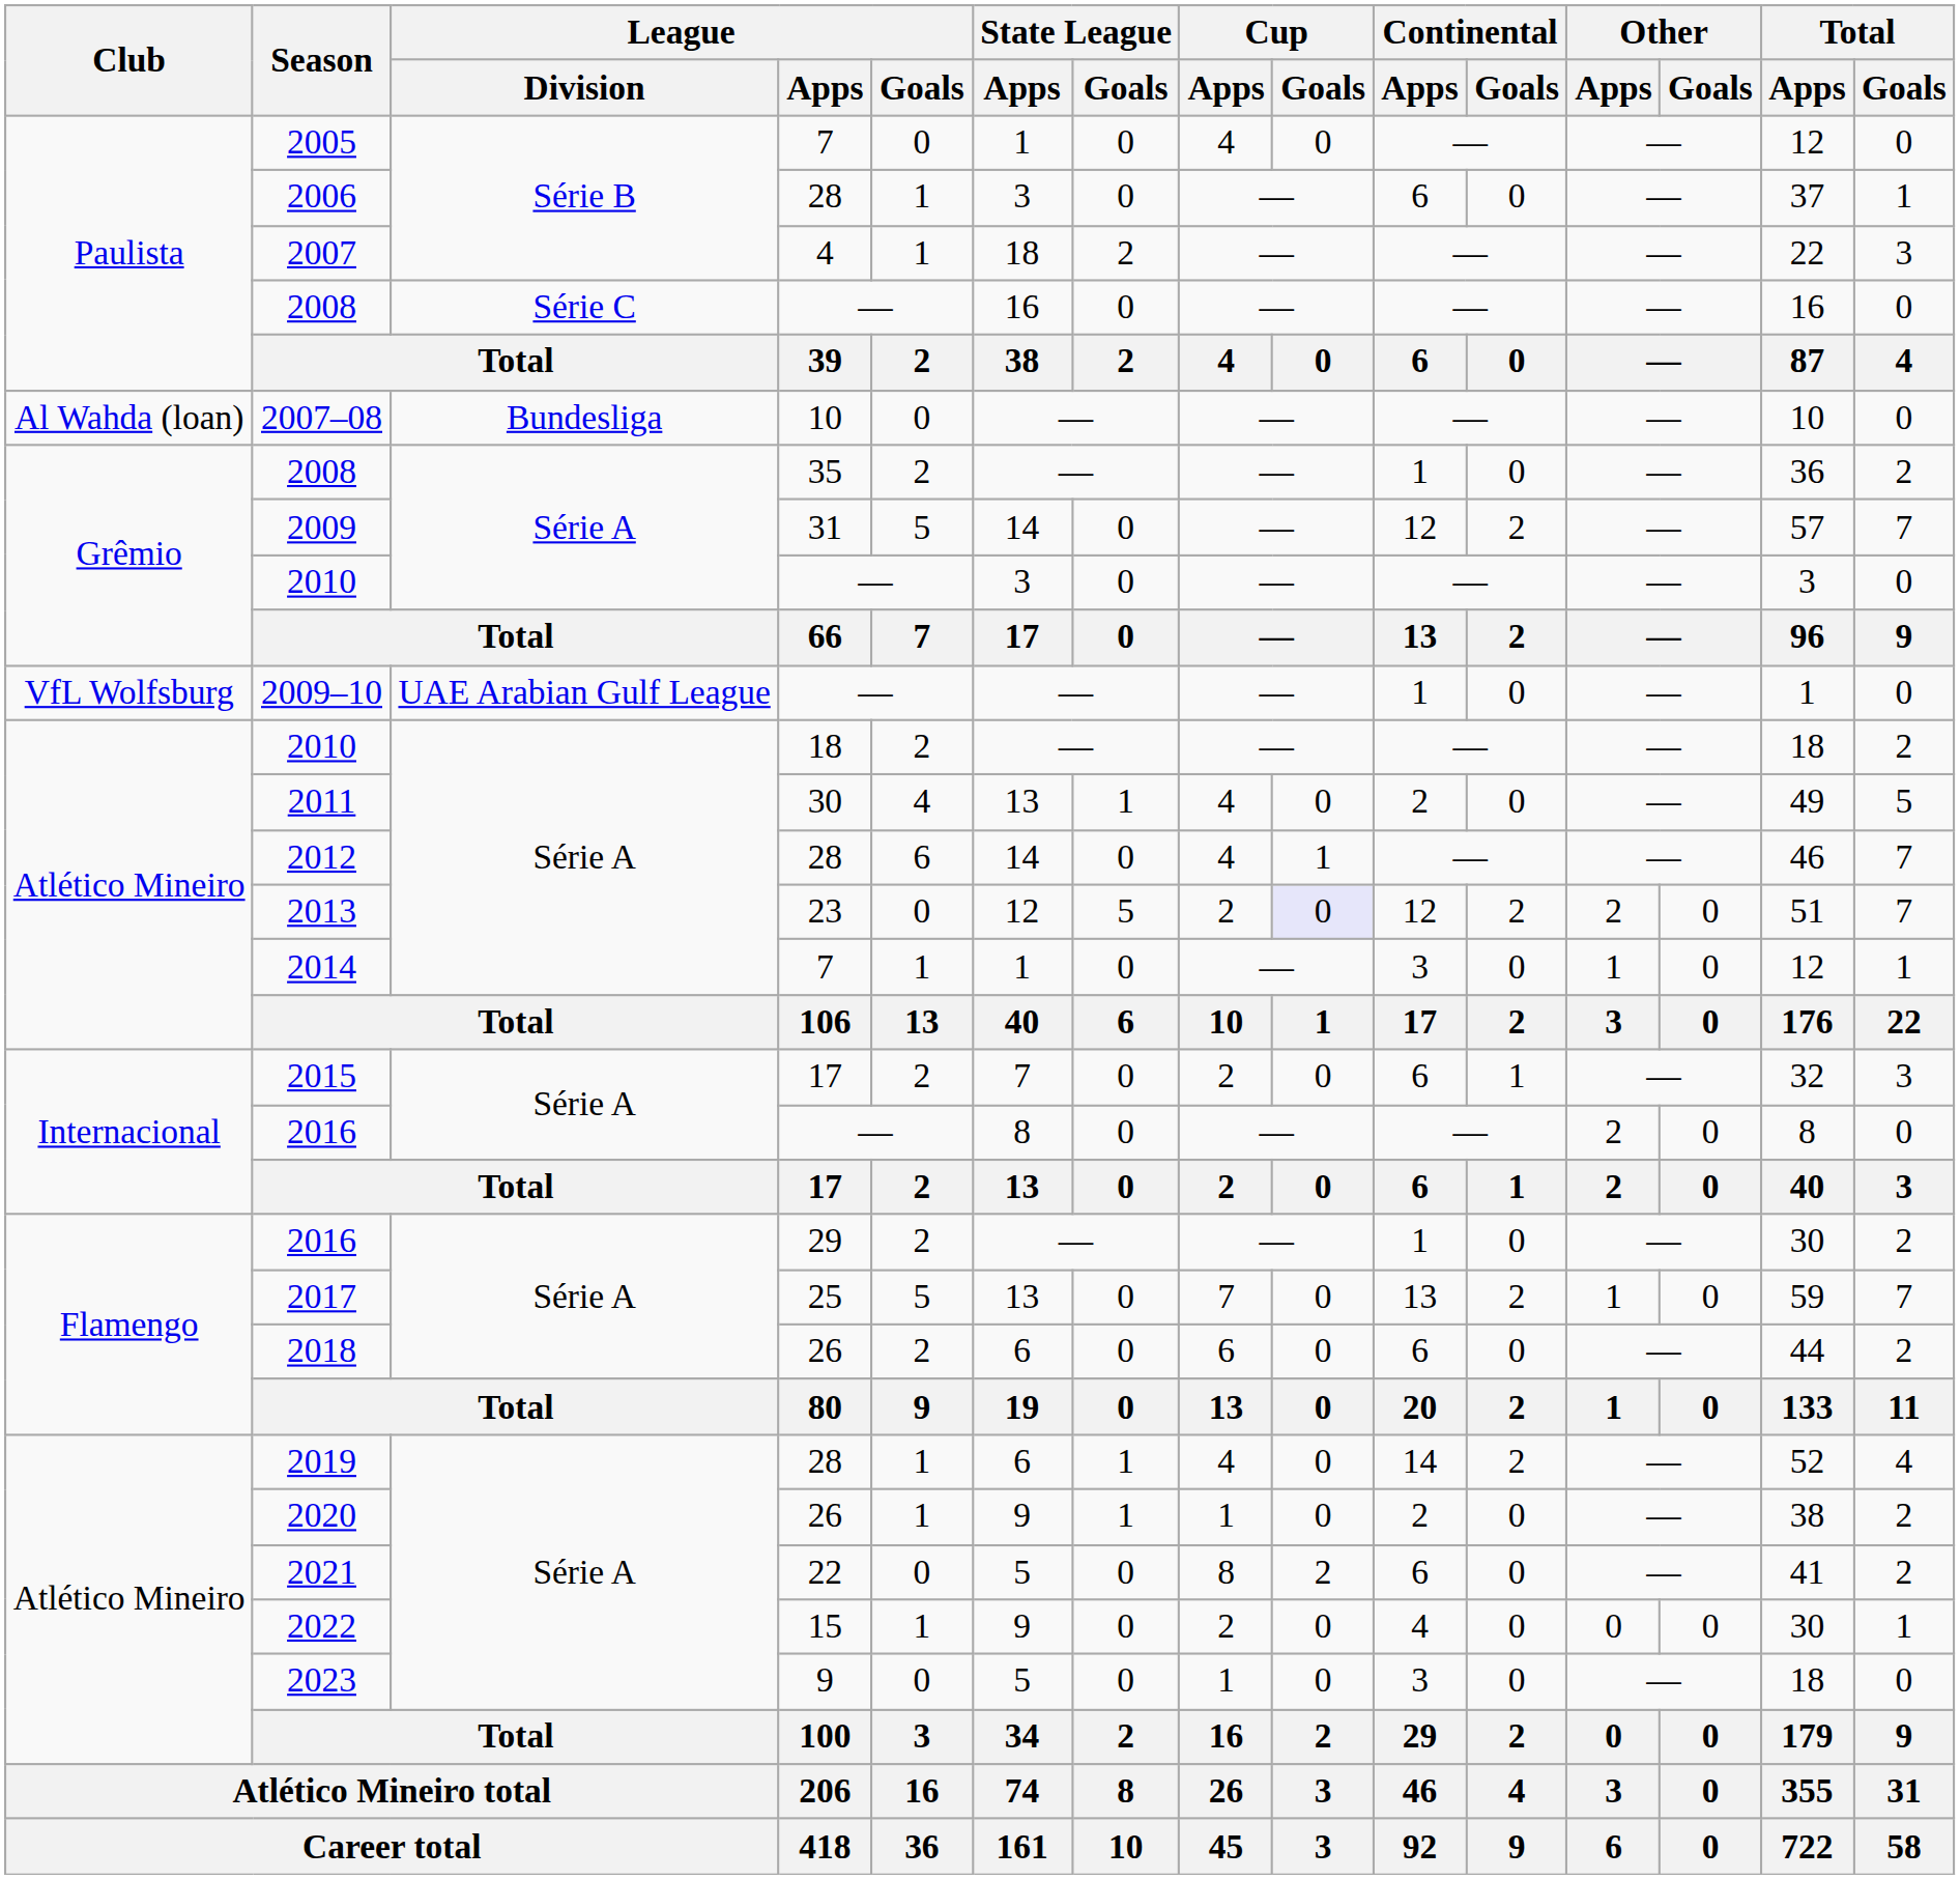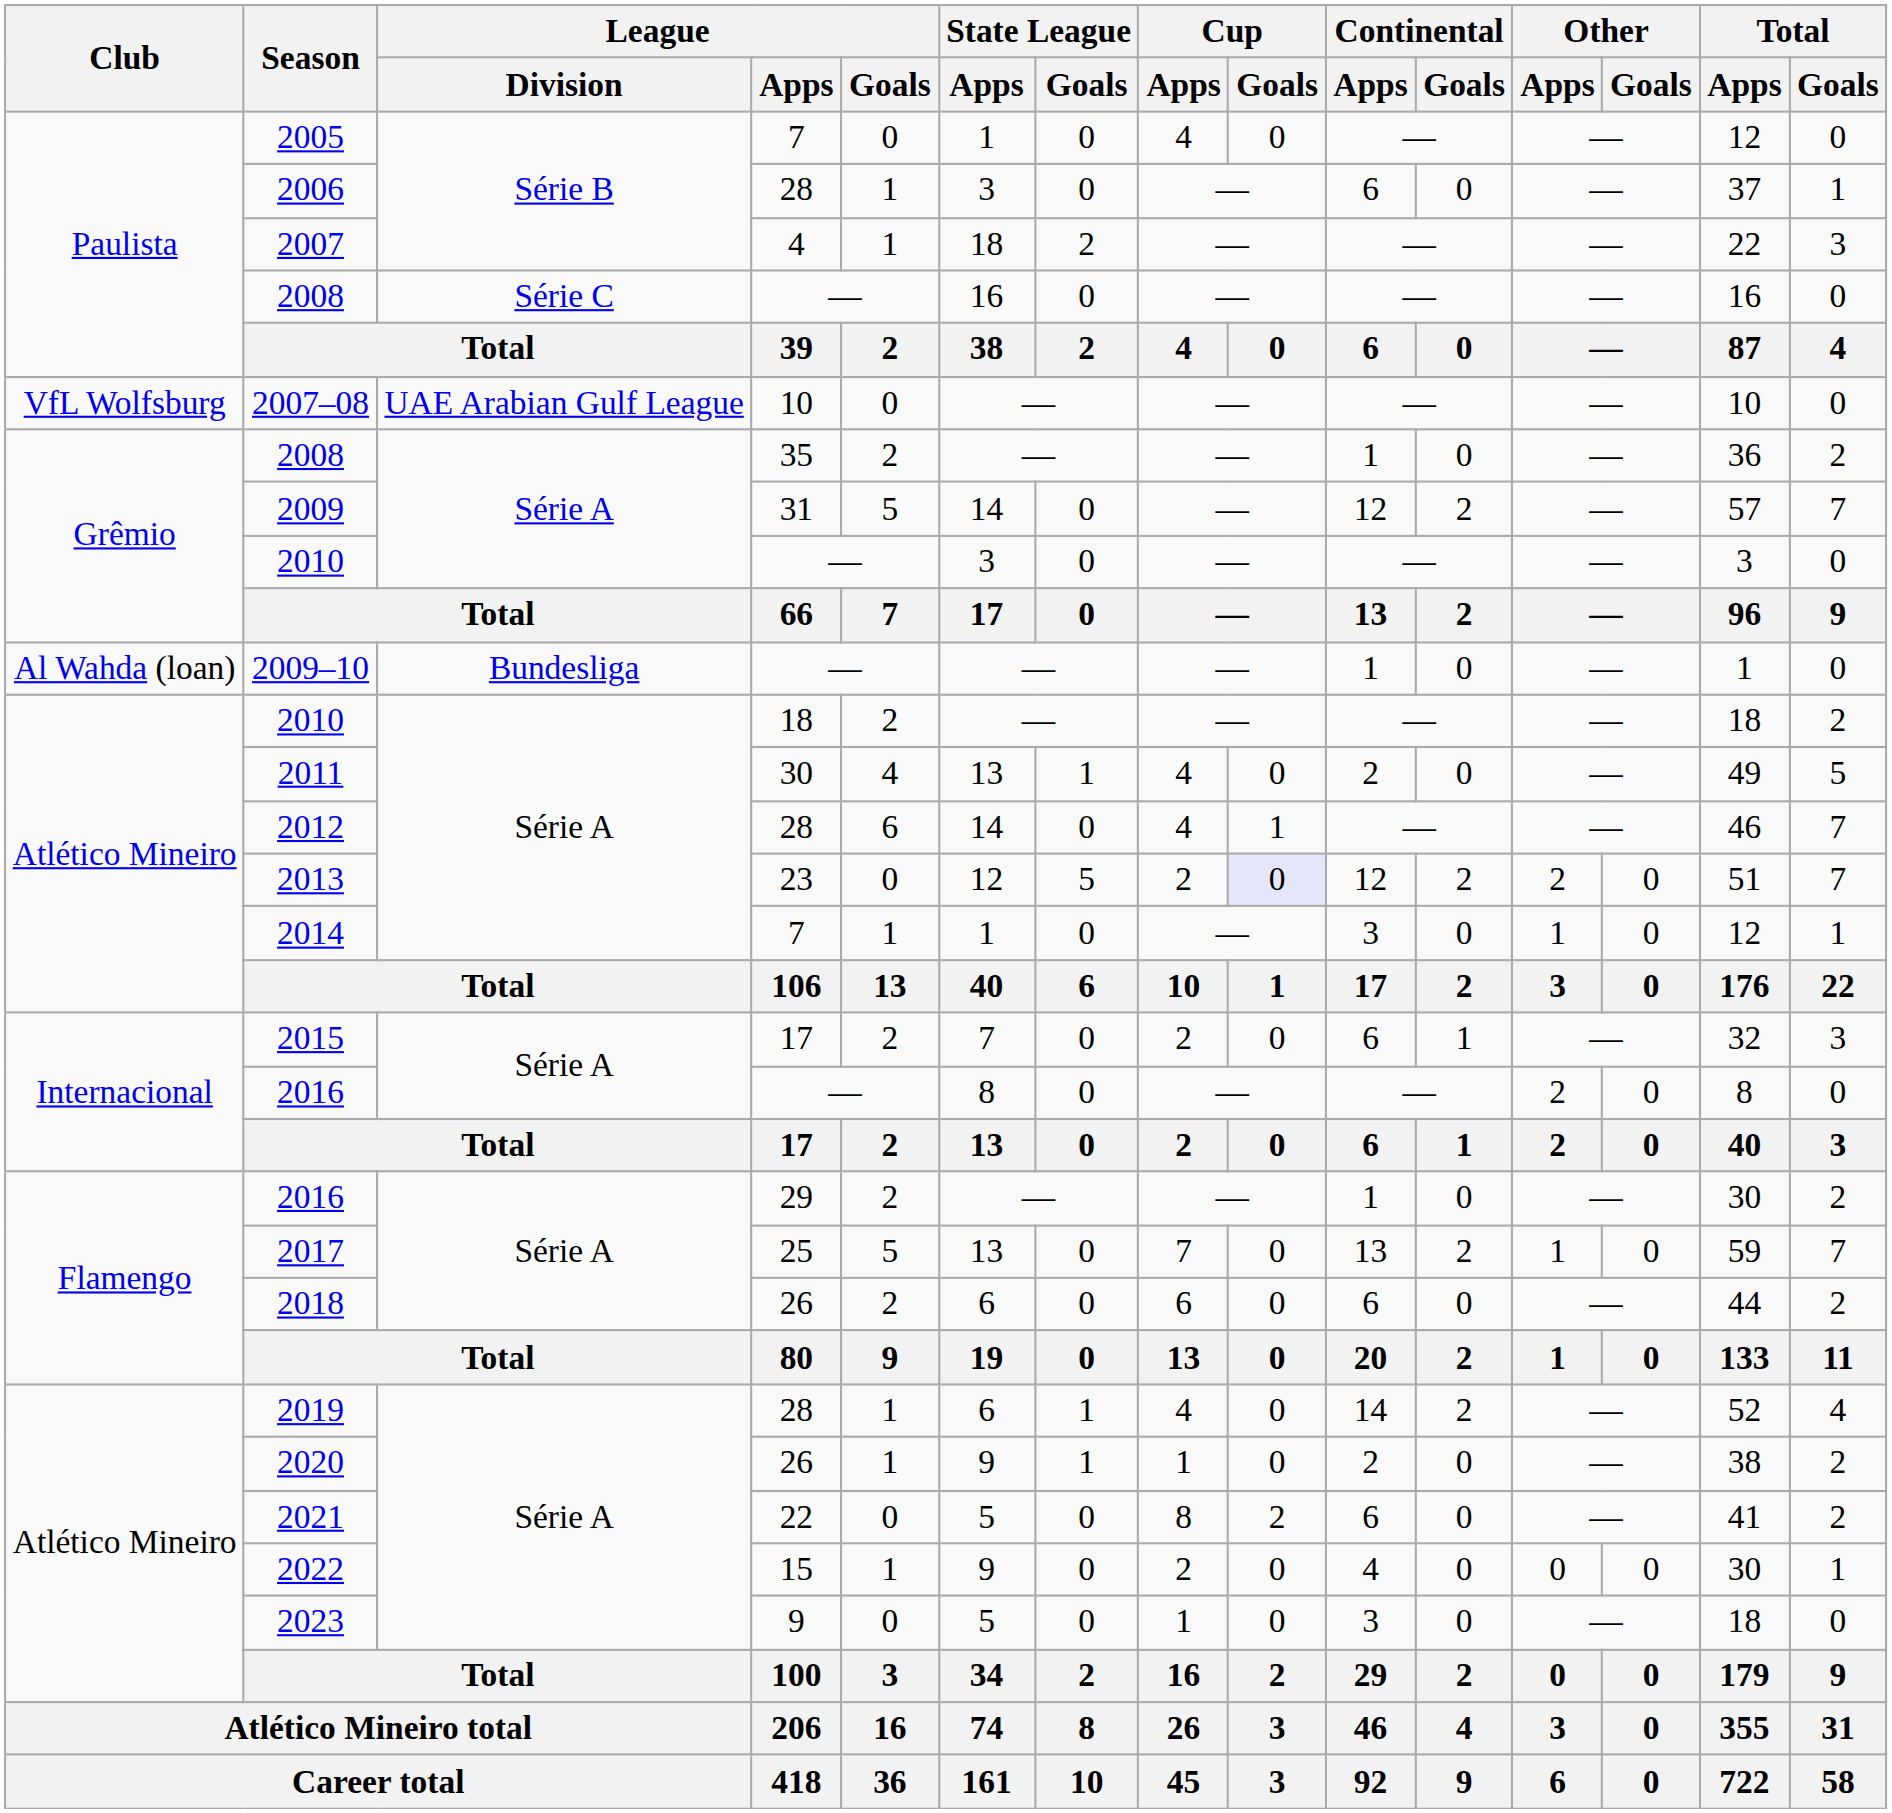2007–08 | Club: Al Wahda (loan) -> VfL Wolfsburg
2007–08 | League / Division: Bundesliga -> UAE Arabian Gulf League
2009–10 | Club: VfL Wolfsburg -> Al Wahda (loan)
2009–10 | League / Division: UAE Arabian Gulf League -> Bundesliga
